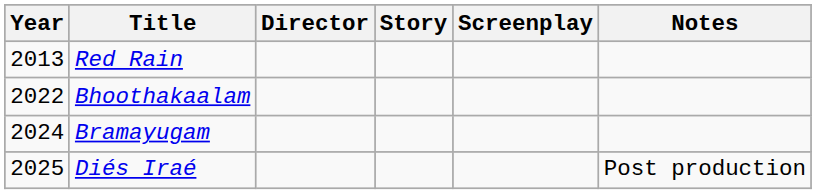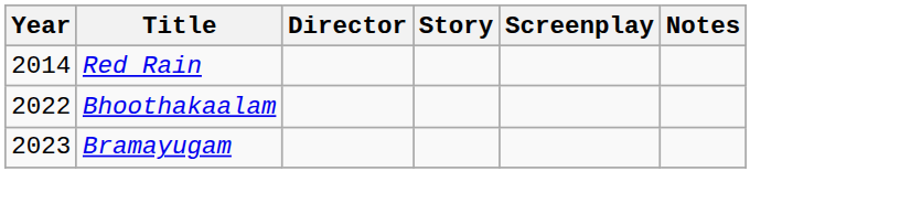Red Rain | Year: 2013 -> 2014
Bramayugam | Year: 2024 -> 2023
- row: 2025 | Diés Iraé | Post production
